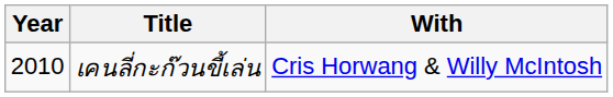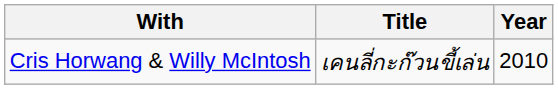columns swapped: Year <-> With
